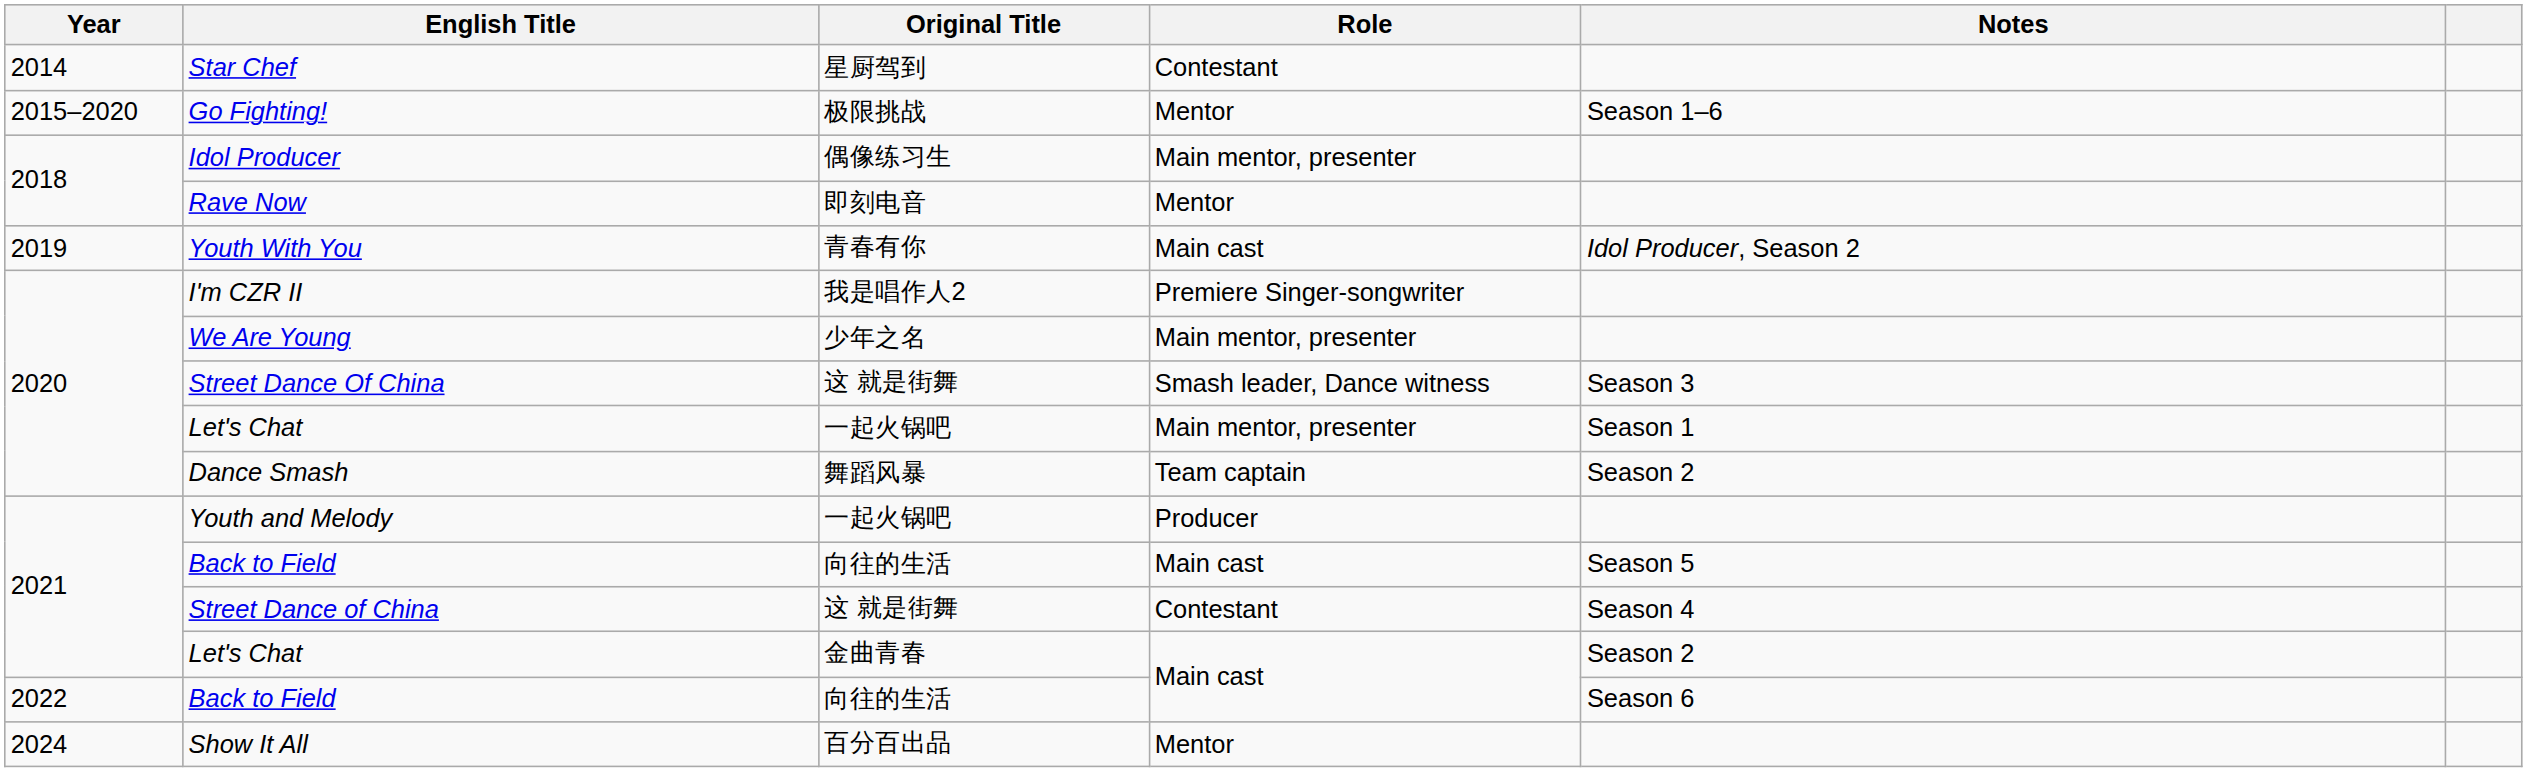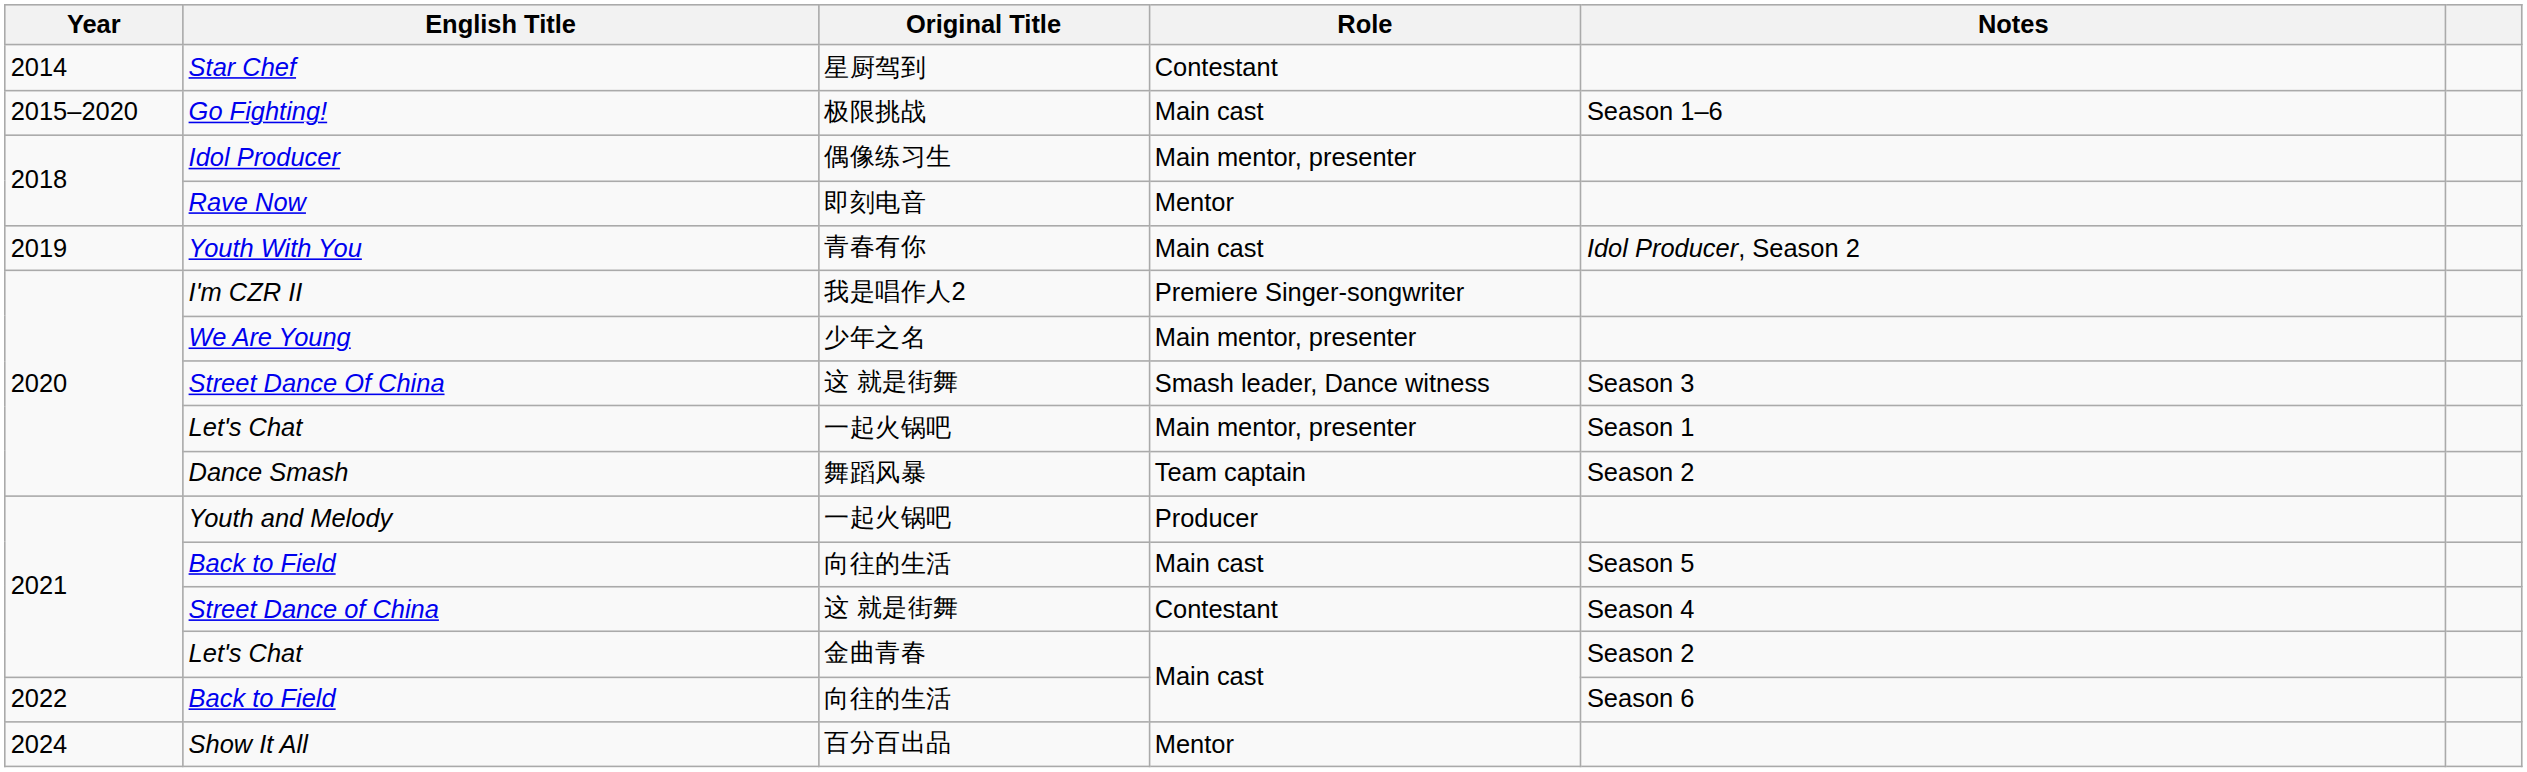Go Fighting! | Role: Mentor -> Main cast
